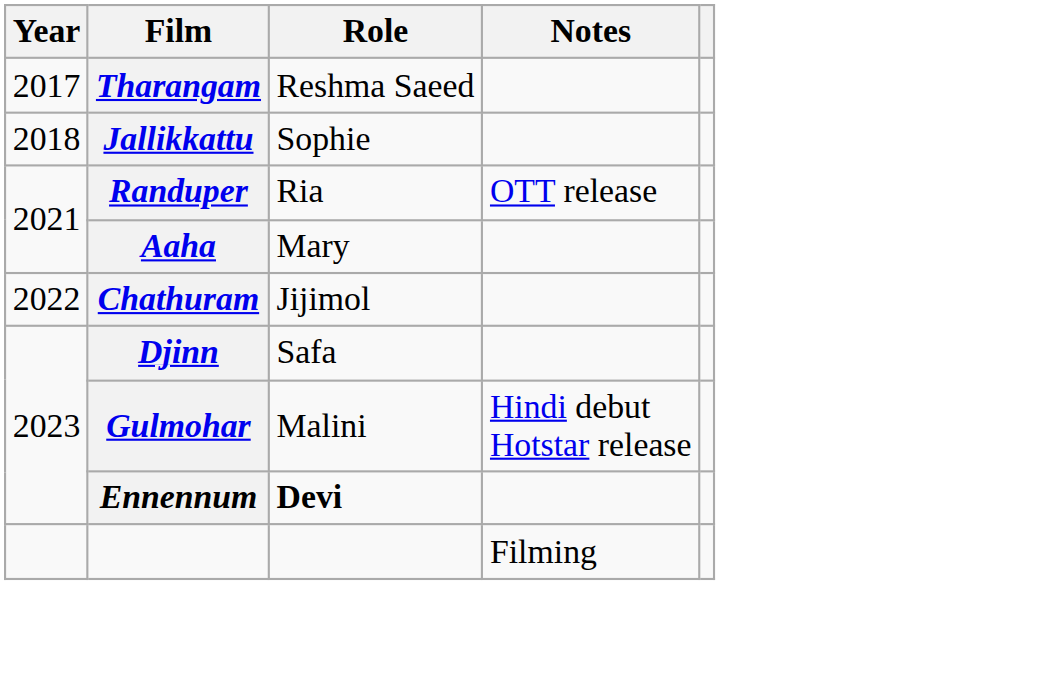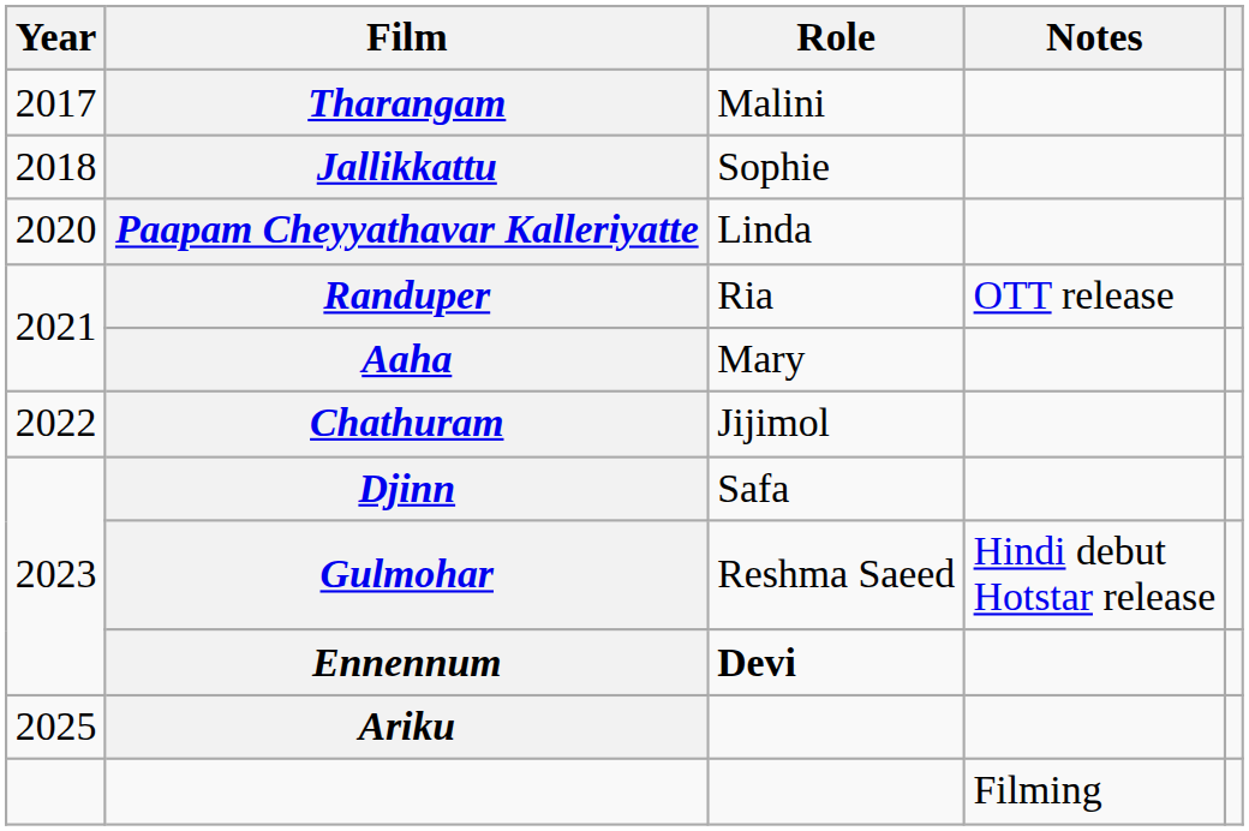Tharangam | Role: Reshma Saeed -> Malini
+ row: 2020 | Paapam Cheyyathavar Kalleriyatte | Linda
Gulmohar | Role: Malini -> Reshma Saeed
+ row: 2025 | Ariku
